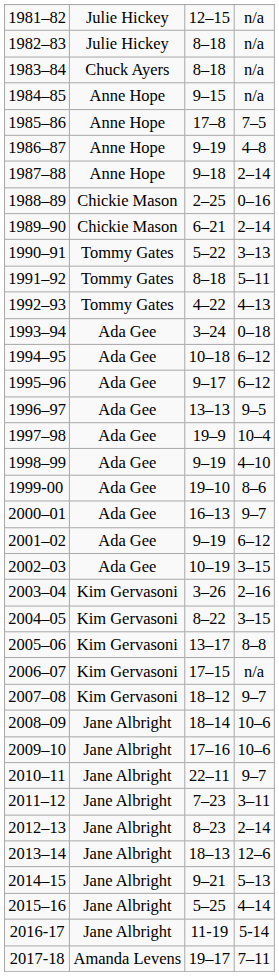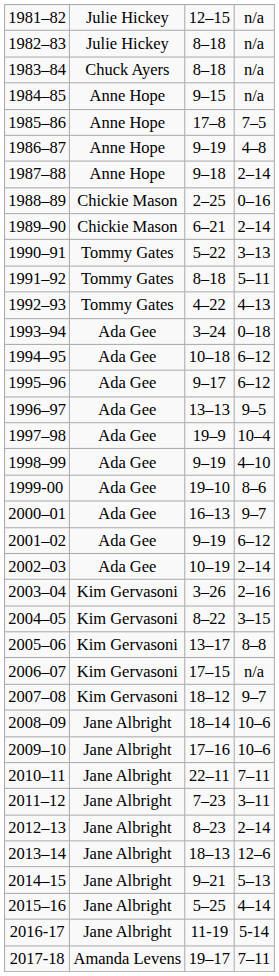2002–03 | column 4: 3–15 -> 2–14
2010–11 | column 4: 9–7 -> 7–11
